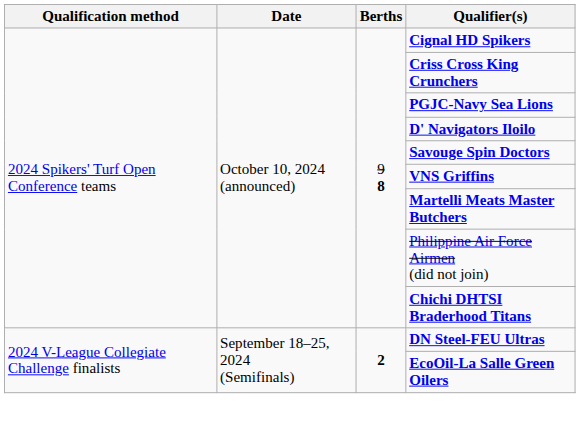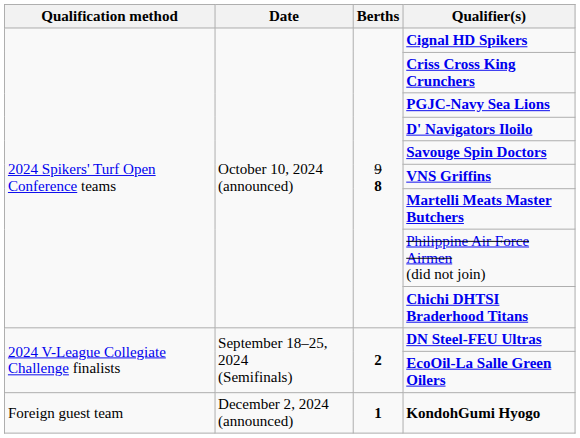+ row: Foreign guest team | December 2, 2024 (announced) | 1 | KondohGumi Hyogo
